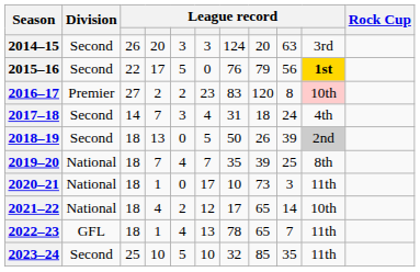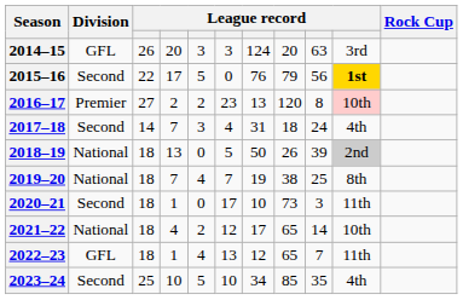2014–15 | Division: Second -> GFL
2016–17 | column 7: 83 -> 13
2018–19 | Division: Second -> National
2019–20 | column 7: 35 -> 19
2019–20 | column 8: 39 -> 38
2020–21 | Division: National -> Second
2022–23 | column 7: 78 -> 12
2023–24 | column 7: 32 -> 34
2023–24 | column 10: 11th -> 4th
